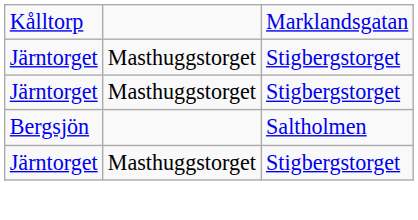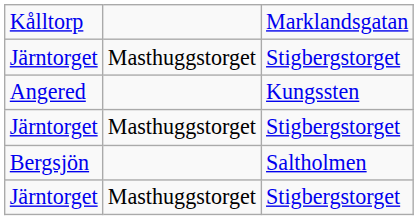+ row: Angered | Kungssten
